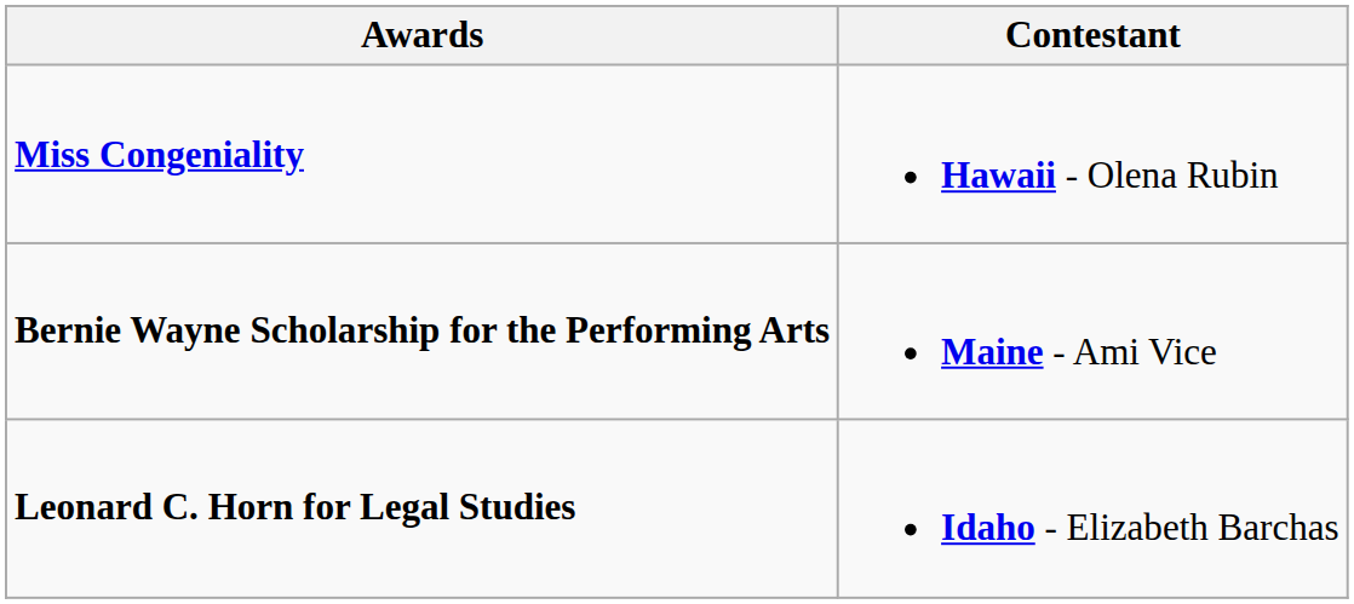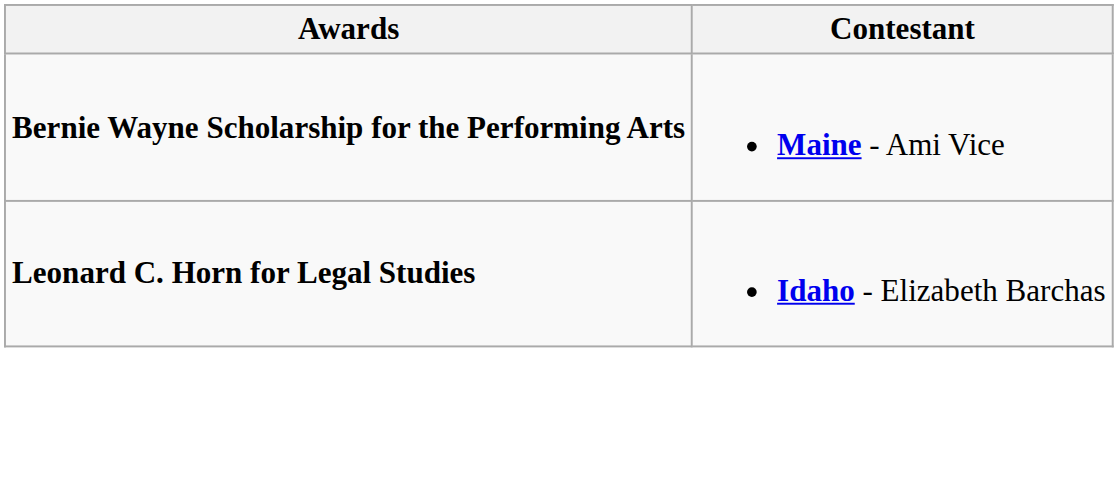- row: Miss Congeniality | Hawaii - Olena Rubin
